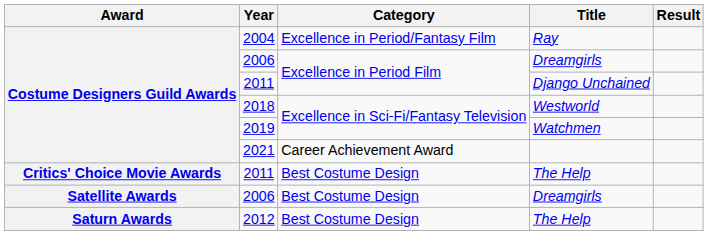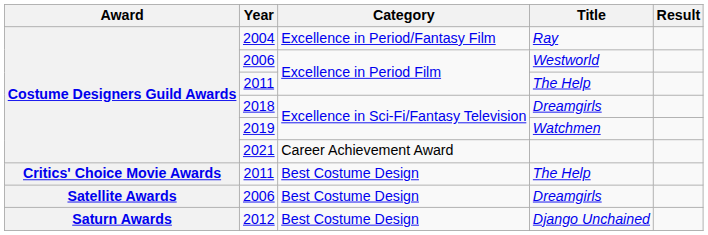2006 / Excellence in Period Film | Title: Dreamgirls -> Westworld
2011 / Excellence in Period Film | Title: Django Unchained -> The Help
2018 | Title: Westworld -> Dreamgirls
2012 | Title: The Help -> Django Unchained
